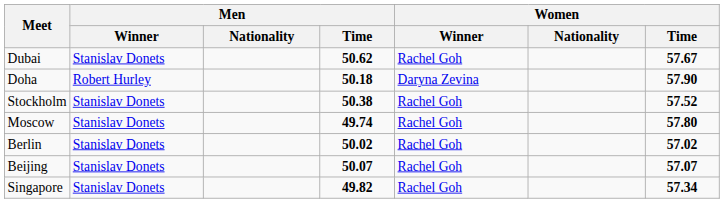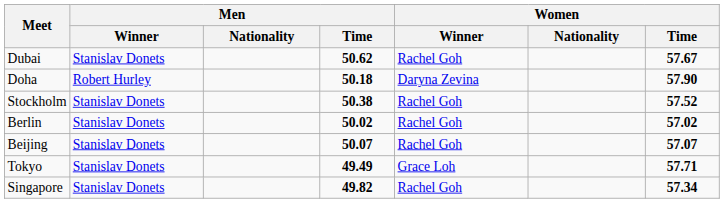- row: Moscow | Stanislav Donets | 49.74 | Rachel Goh | 57.80
+ row: Tokyo | Stanislav Donets | 49.49 | Grace Loh | 57.71
